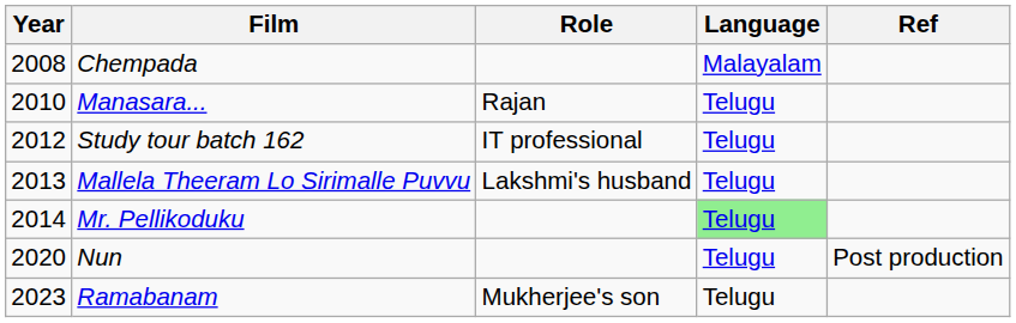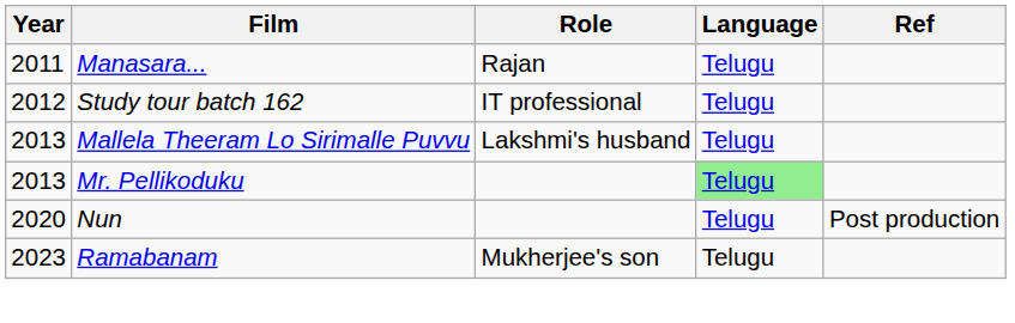- row: 2008 | Chempada | Malayalam
Manasara... | Year: 2010 -> 2011
Mr. Pellikoduku | Year: 2014 -> 2013
